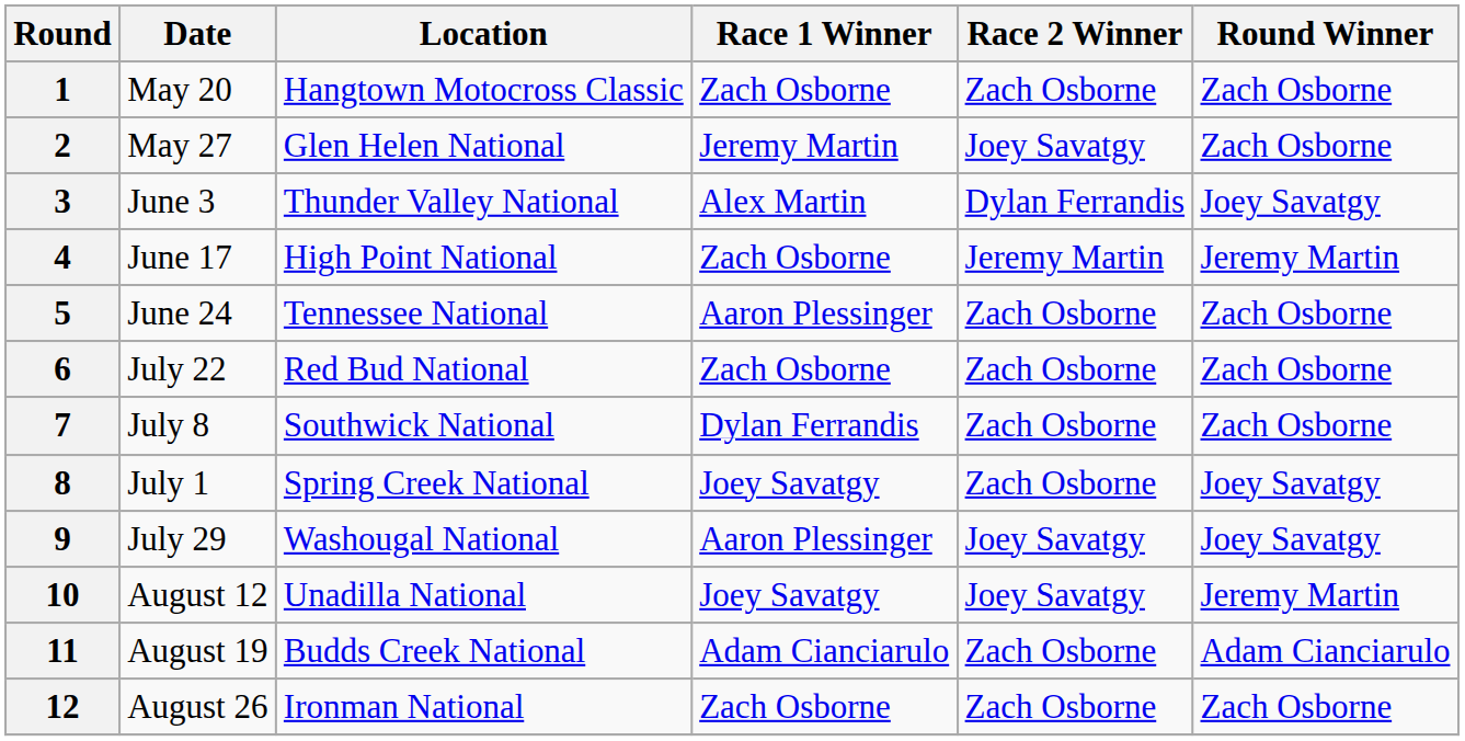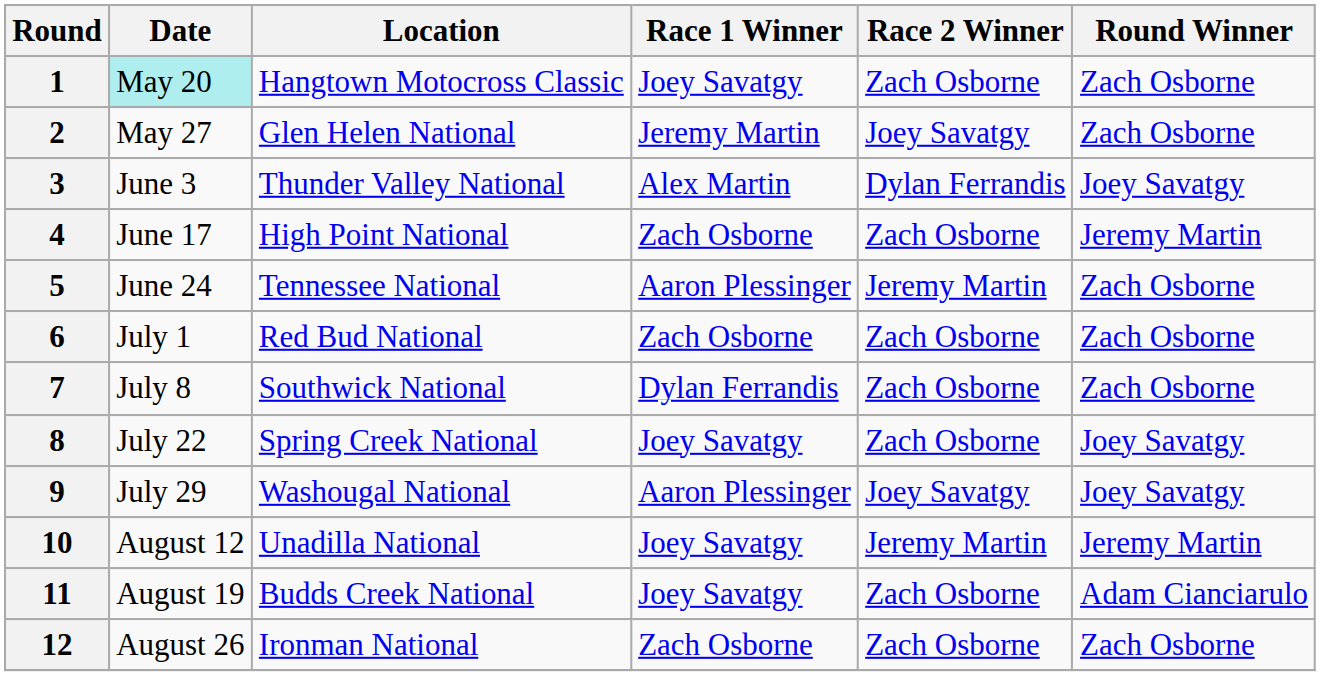1 | Date: no background -> paleturquoise background
1 | Race 1 Winner: Zach Osborne -> Joey Savatgy
4 | Race 2 Winner: Jeremy Martin -> Zach Osborne
5 | Race 2 Winner: Zach Osborne -> Jeremy Martin
6 | Date: July 22 -> July 1
8 | Date: July 1 -> July 22
10 | Race 2 Winner: Joey Savatgy -> Jeremy Martin
11 | Race 1 Winner: Adam Cianciarulo -> Joey Savatgy
